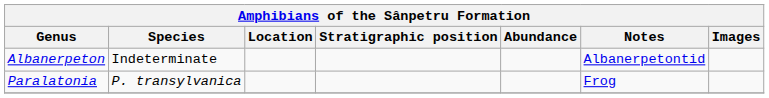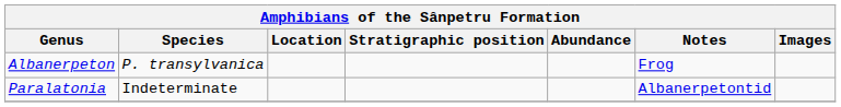Albanerpeton | Species: Indeterminate -> P. transylvanica
Albanerpeton | Notes: Albanerpetontid -> Frog
Paralatonia | Species: P. transylvanica -> Indeterminate
Paralatonia | Notes: Frog -> Albanerpetontid
